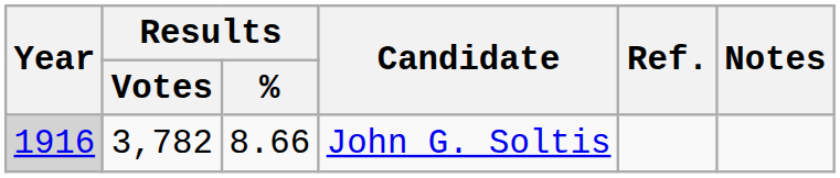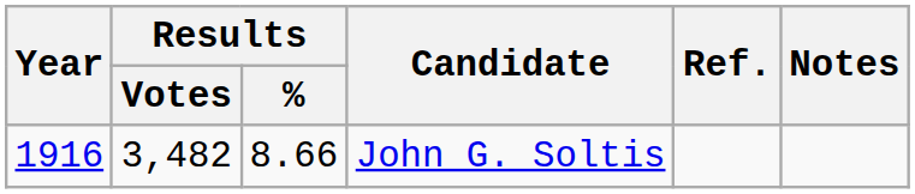John G. Soltis | Year: lightgrey background -> no background
John G. Soltis | Results / Votes: 3,782 -> 3,482
